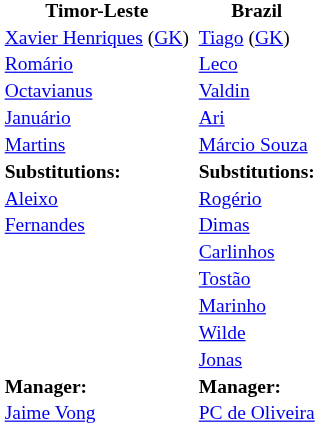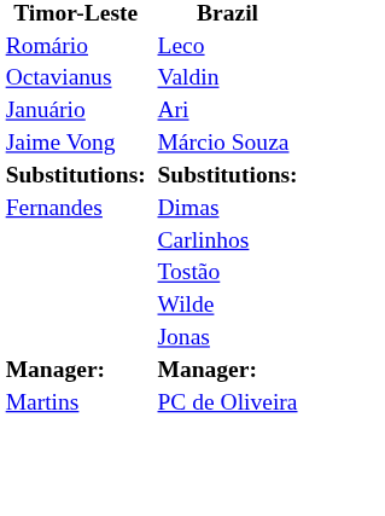- row: Xavier Henriques (GK) | Tiago (GK)
Márcio Souza | Timor-Leste: Martins -> Jaime Vong
- row: Aleixo | Rogério
- row: Marinho
PC de Oliveira | Timor-Leste: Jaime Vong -> Martins
